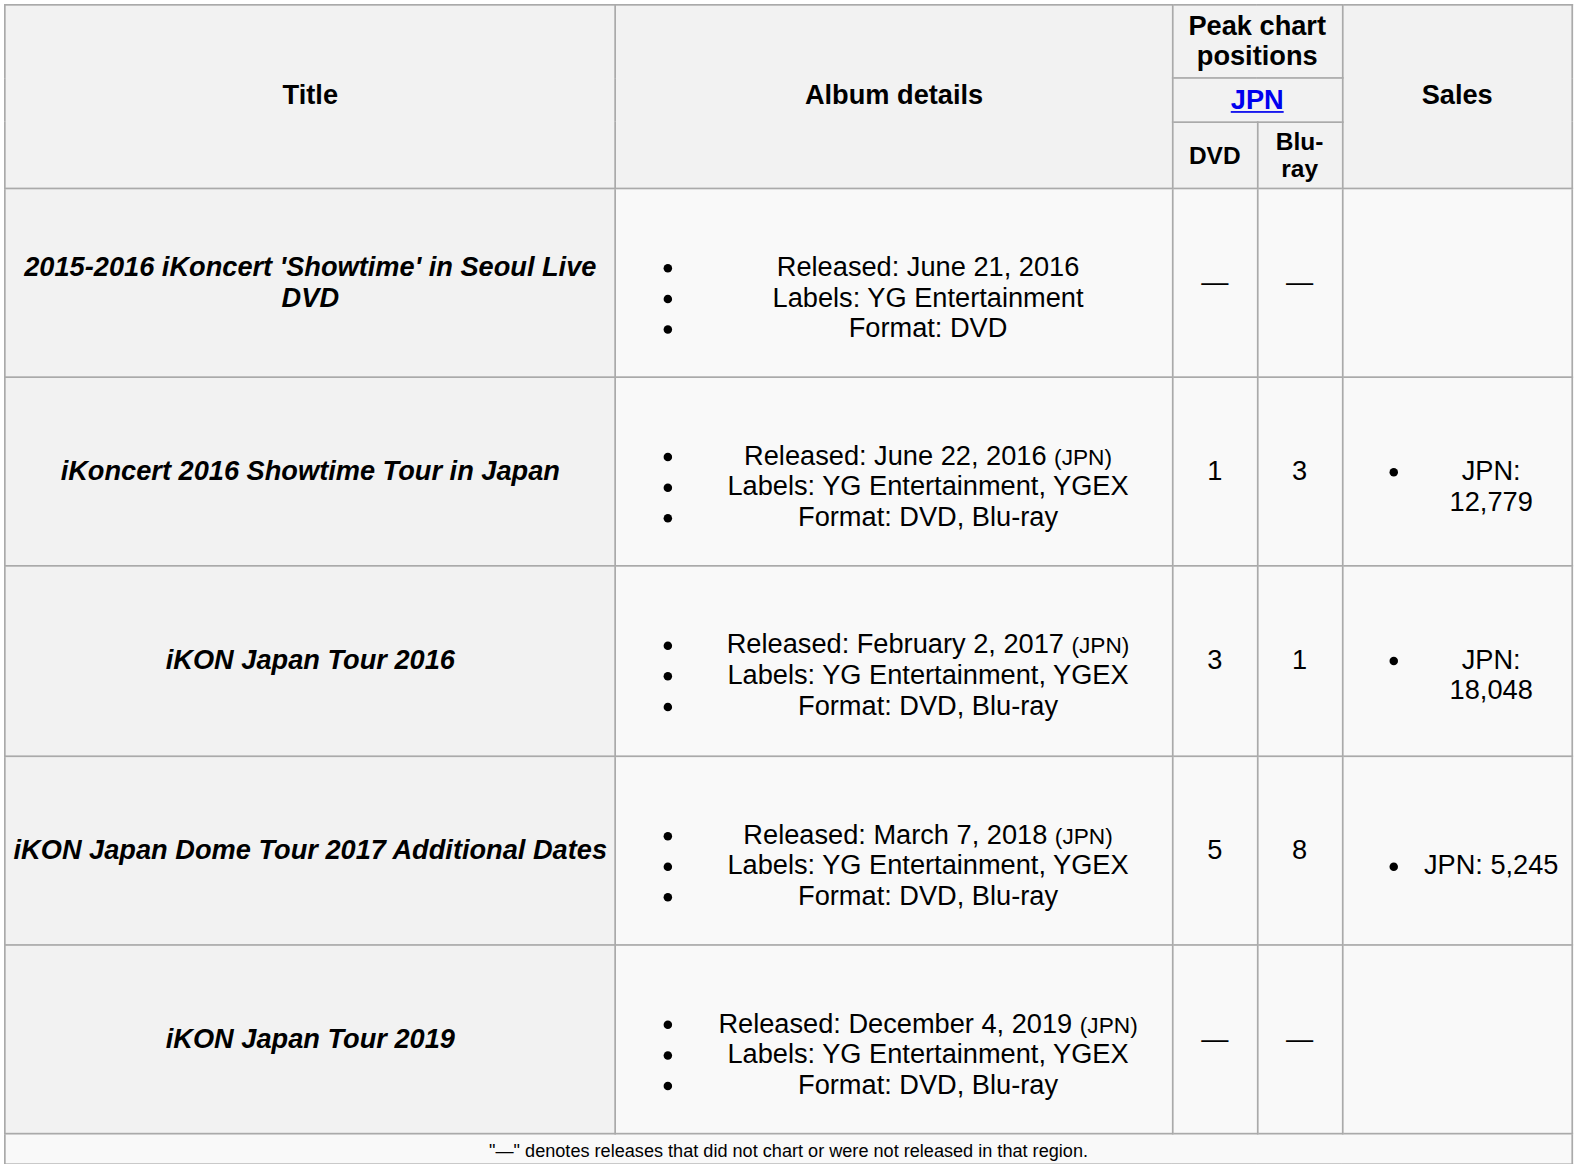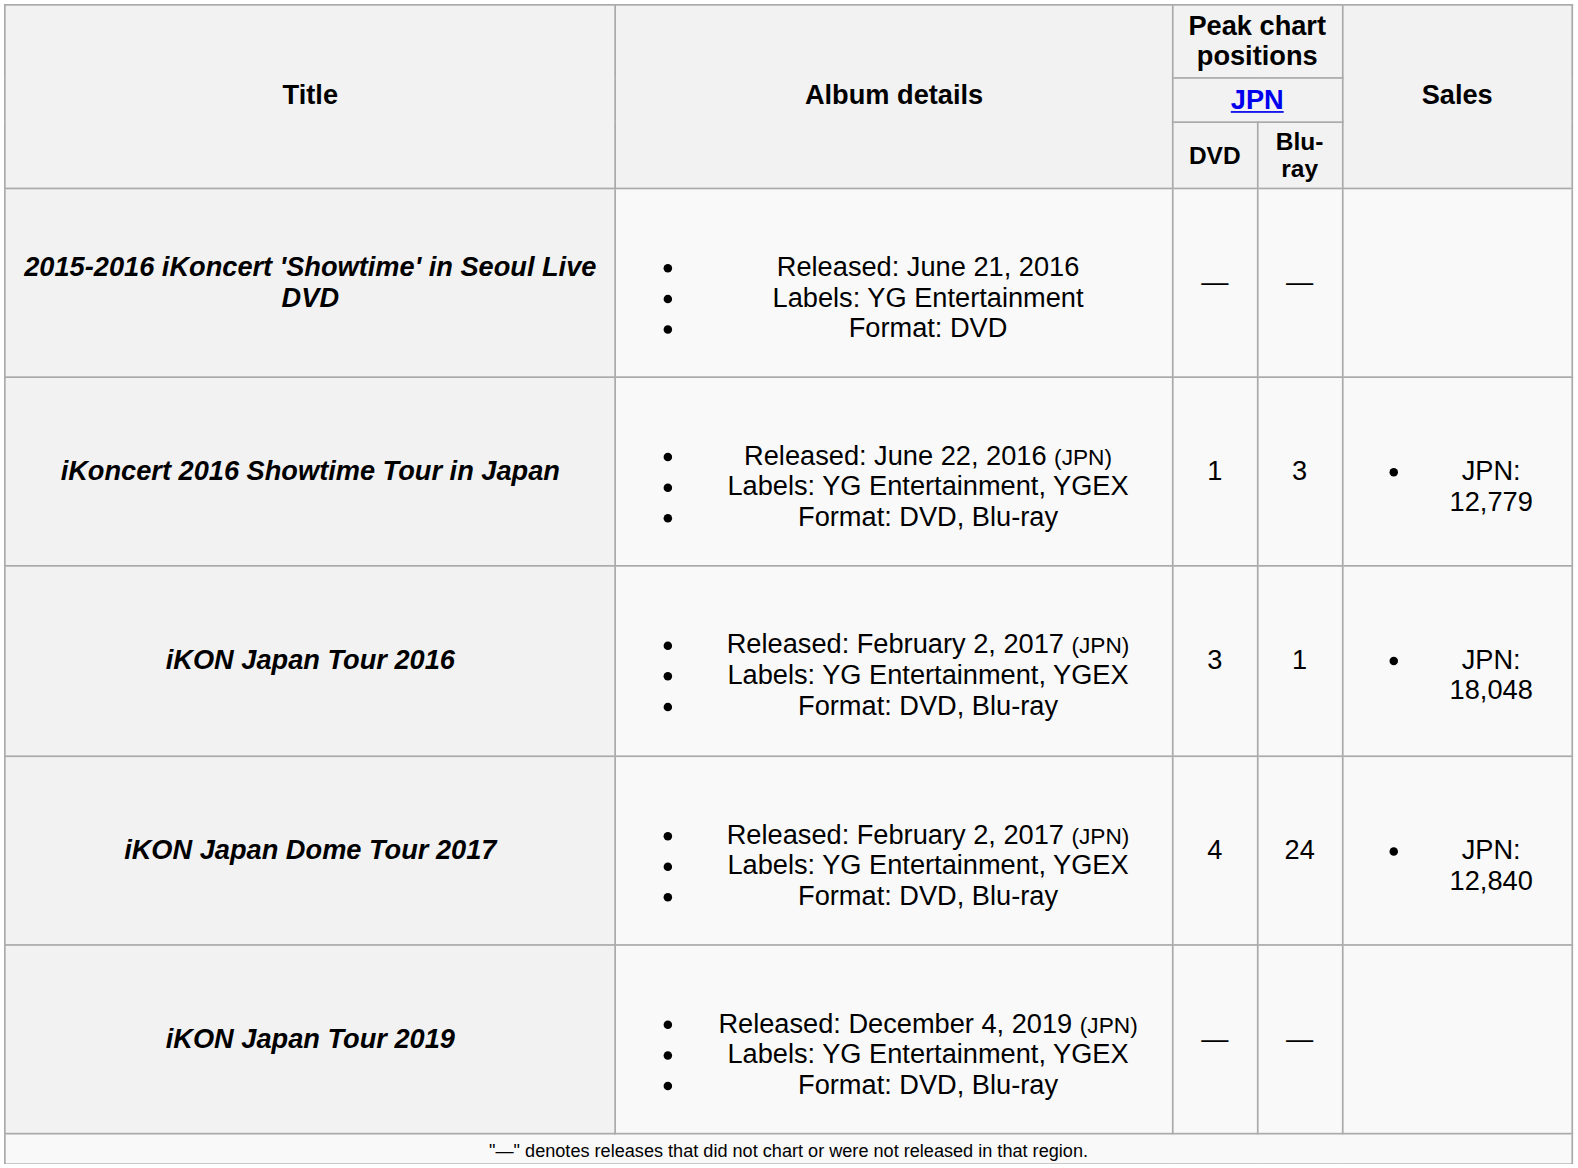+ row: iKON Japan Dome Tour 2017 | Released: February 2, 2017 (JPN) Labels: YG Entertainment, YGEX Format: DVD, Blu-ray | 4 | 24 | JPN: 12,840
- row: iKON Japan Dome Tour 2017 Additional Dates | Released: March 7, 2018 (JPN) Labels: YG Entertainment, YGEX Format: DVD, Blu-ray | 5 | 8 | JPN: 5,245
